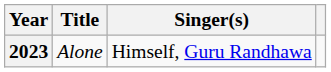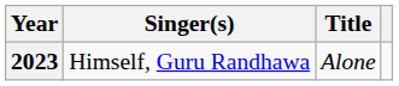columns swapped: Title <-> Singer(s)
